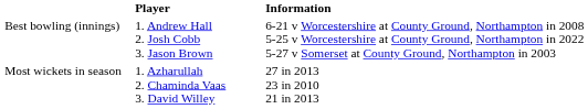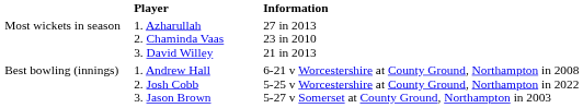rows swapped: Best bowling (innings) <-> Most wickets in season
